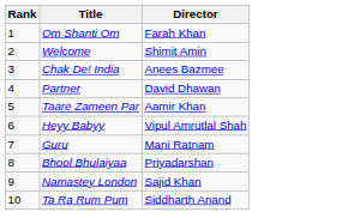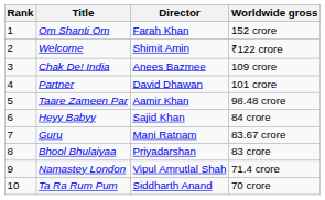+ column: Worldwide gross | 152 crore | ₹122 crore | 109 crore | 101 crore | 98.48 crore | 84 crore | 83.67 crore | 83 crore | 71.4 crore | 70 crore
Heyy Babyy | Director: Vipul Amrutlal Shah -> Sajid Khan
Namastey London | Director: Sajid Khan -> Vipul Amrutlal Shah
